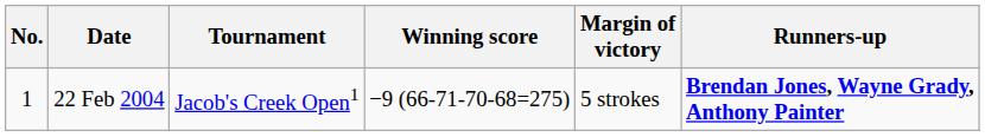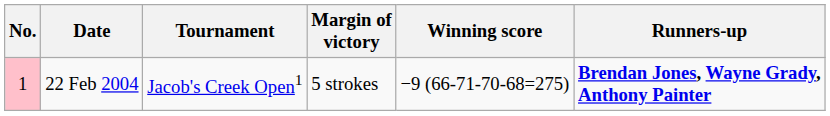columns swapped: Winning score <-> Margin of victory
22 Feb 2004 | No.: no background -> pink background
